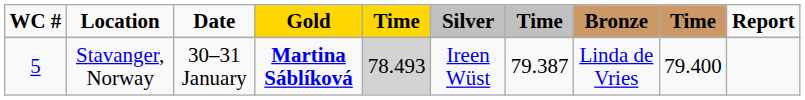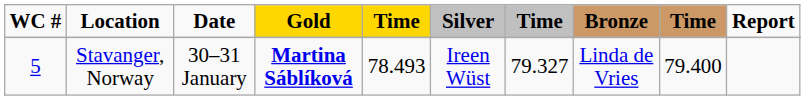Stavanger, Norway | column 5: lightgrey background -> no background
Stavanger, Norway | column 7: 79.387 -> 79.327
